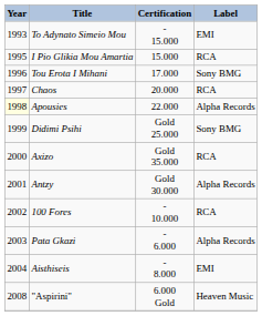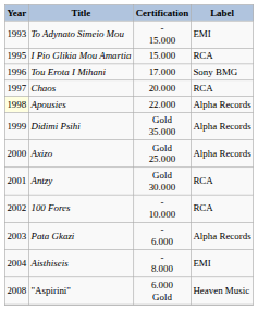Didimi Psihi | Certification: Gold 25.000 -> Gold 35.000
Didimi Psihi | Label: Sony BMG -> Alpha Records
Axizo | Certification: Gold 35.000 -> Gold 25.000
Axizo | Label: RCA -> Alpha Records
Antzy | Label: Alpha Records -> RCA
